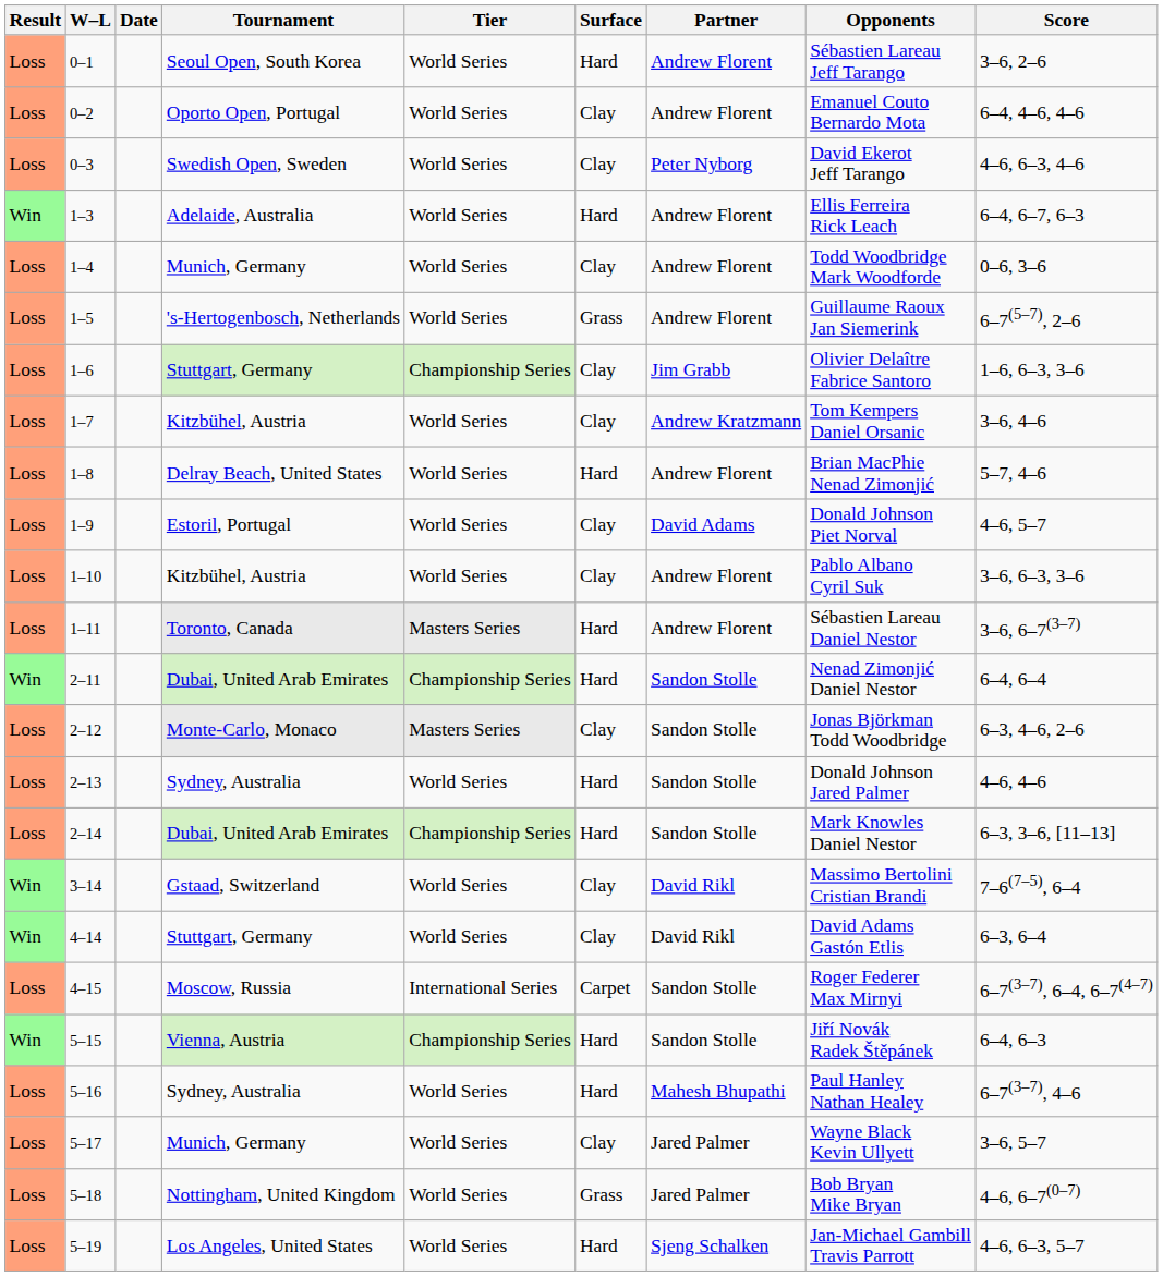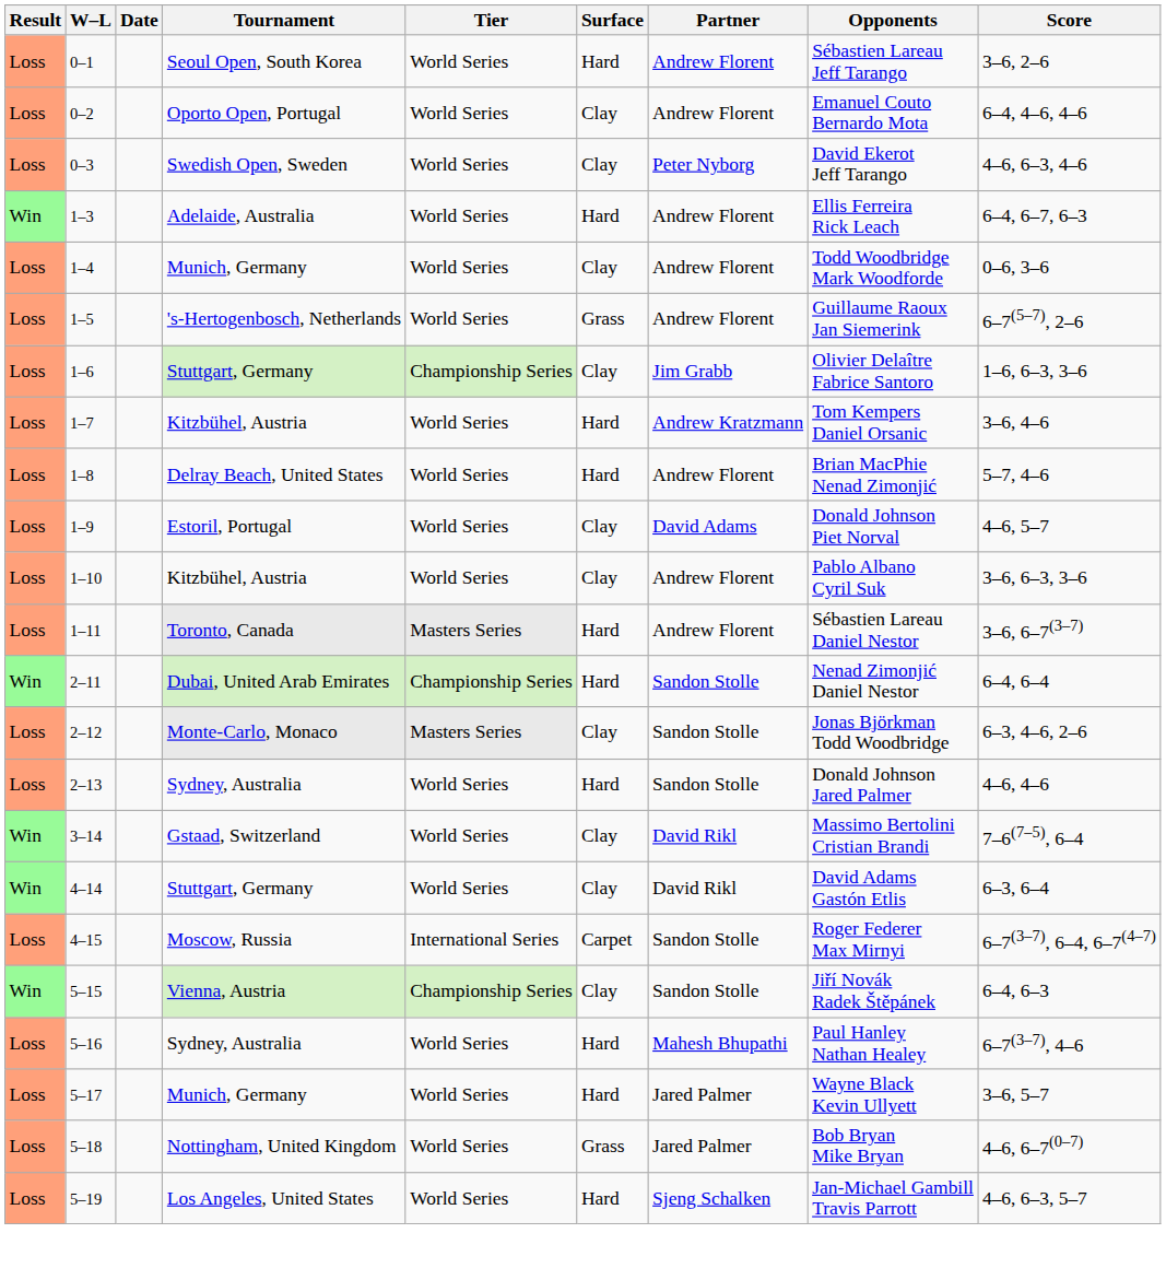1–7 | Surface: Clay -> Hard
- row: Loss | 2–14 | Dubai, United Arab Emirates | Championship Series | Hard | Sandon Stolle | Mark Knowles Daniel Nestor | 6–3, 3–6, [11–13]
5–15 | Surface: Hard -> Clay
5–17 | Surface: Clay -> Hard
